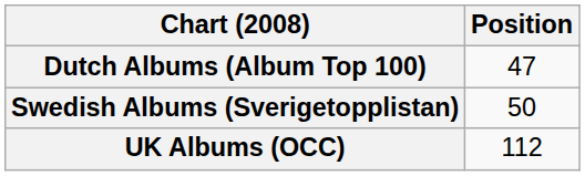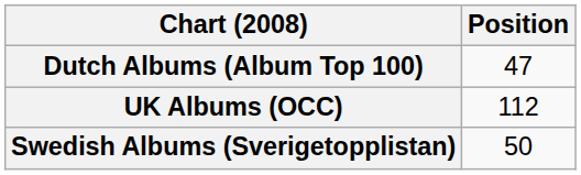rows swapped: Swedish Albums (Sverigetopplistan) <-> UK Albums (OCC)
